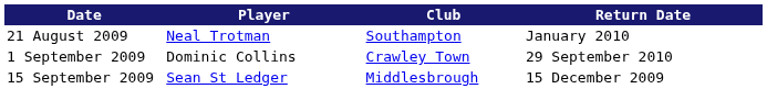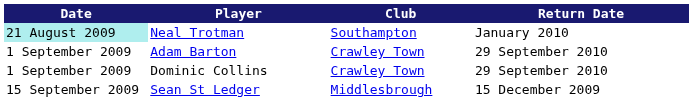Neal Trotman | Date: no background -> paleturquoise background
+ row: 1 September 2009 | Adam Barton | Crawley Town | 29 September 2010
